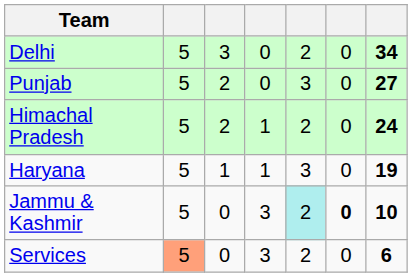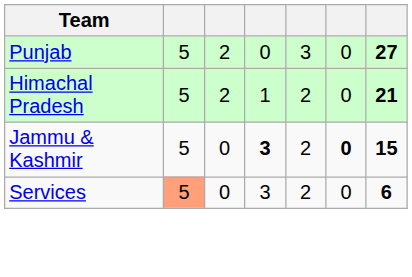- row: Delhi | 5 | 3 | 0 | 2 | 0 | 34
Himachal Pradesh | column 7: 24 -> 21
- row: Haryana | 5 | 1 | 1 | 3 | 0 | 19
Jammu & Kashmir | column 4: normal -> bold
Jammu & Kashmir | column 5: paleturquoise background -> no background
Jammu & Kashmir | column 7: 10 -> 15
